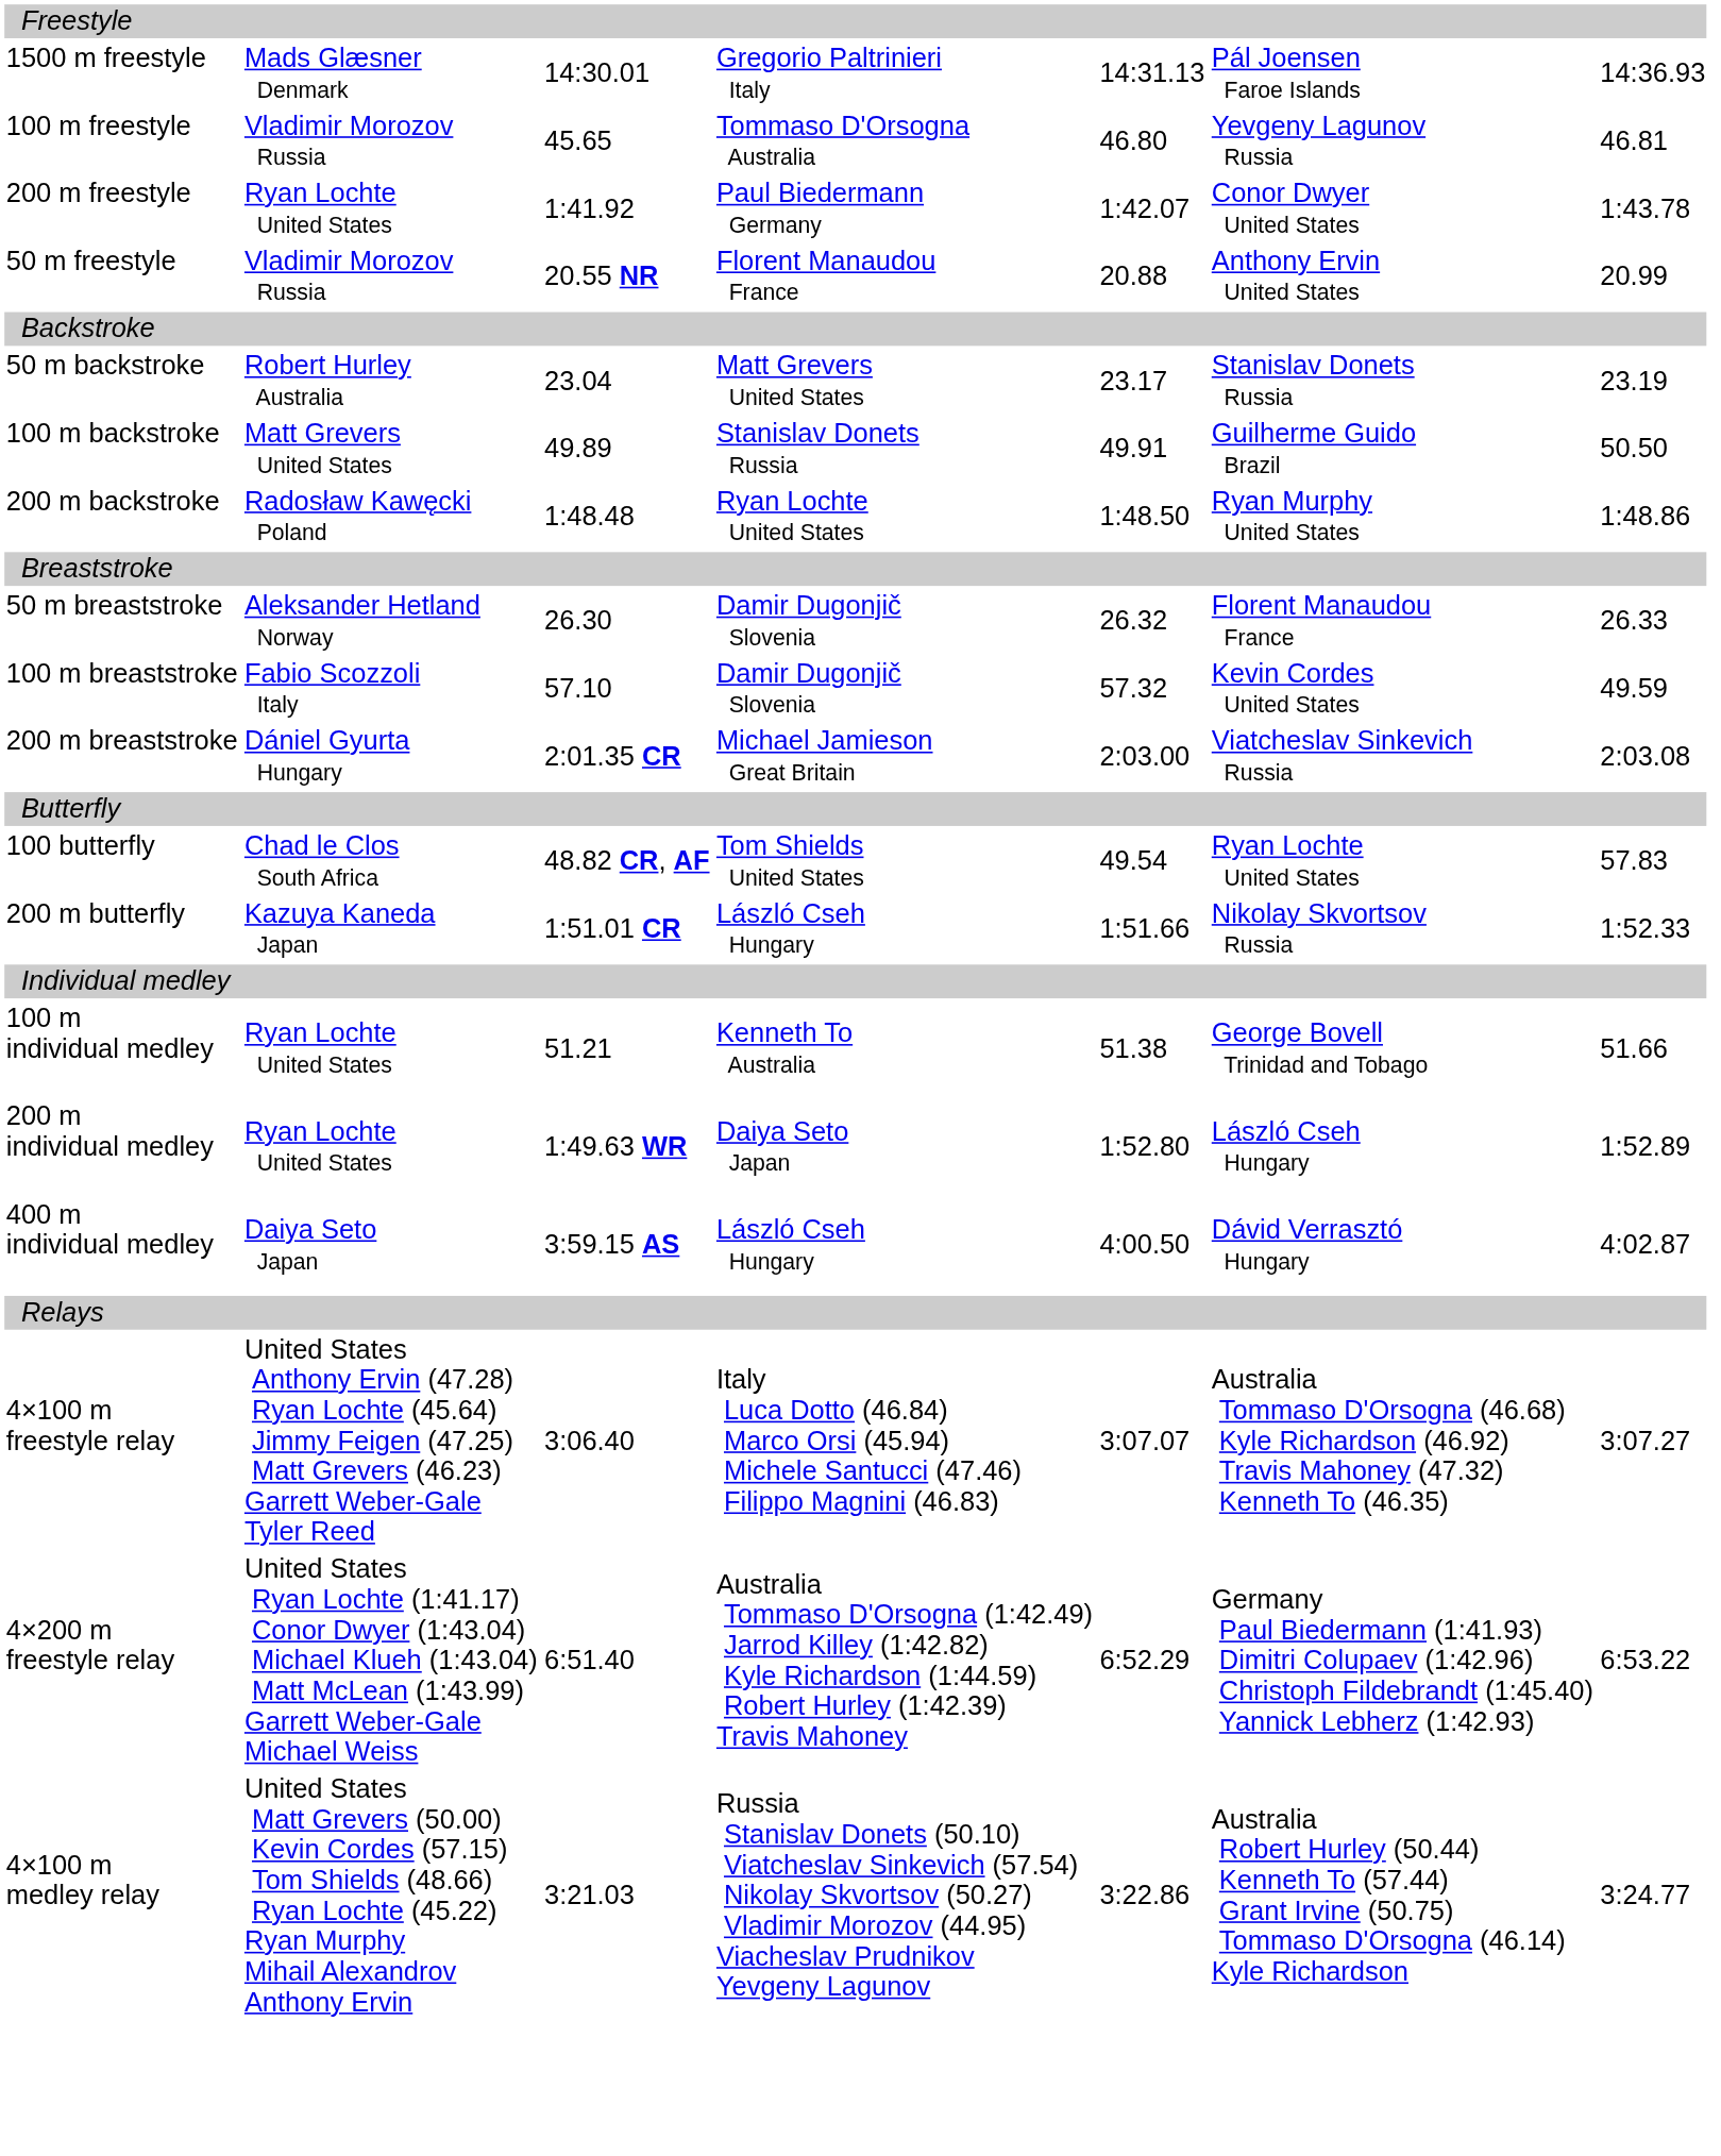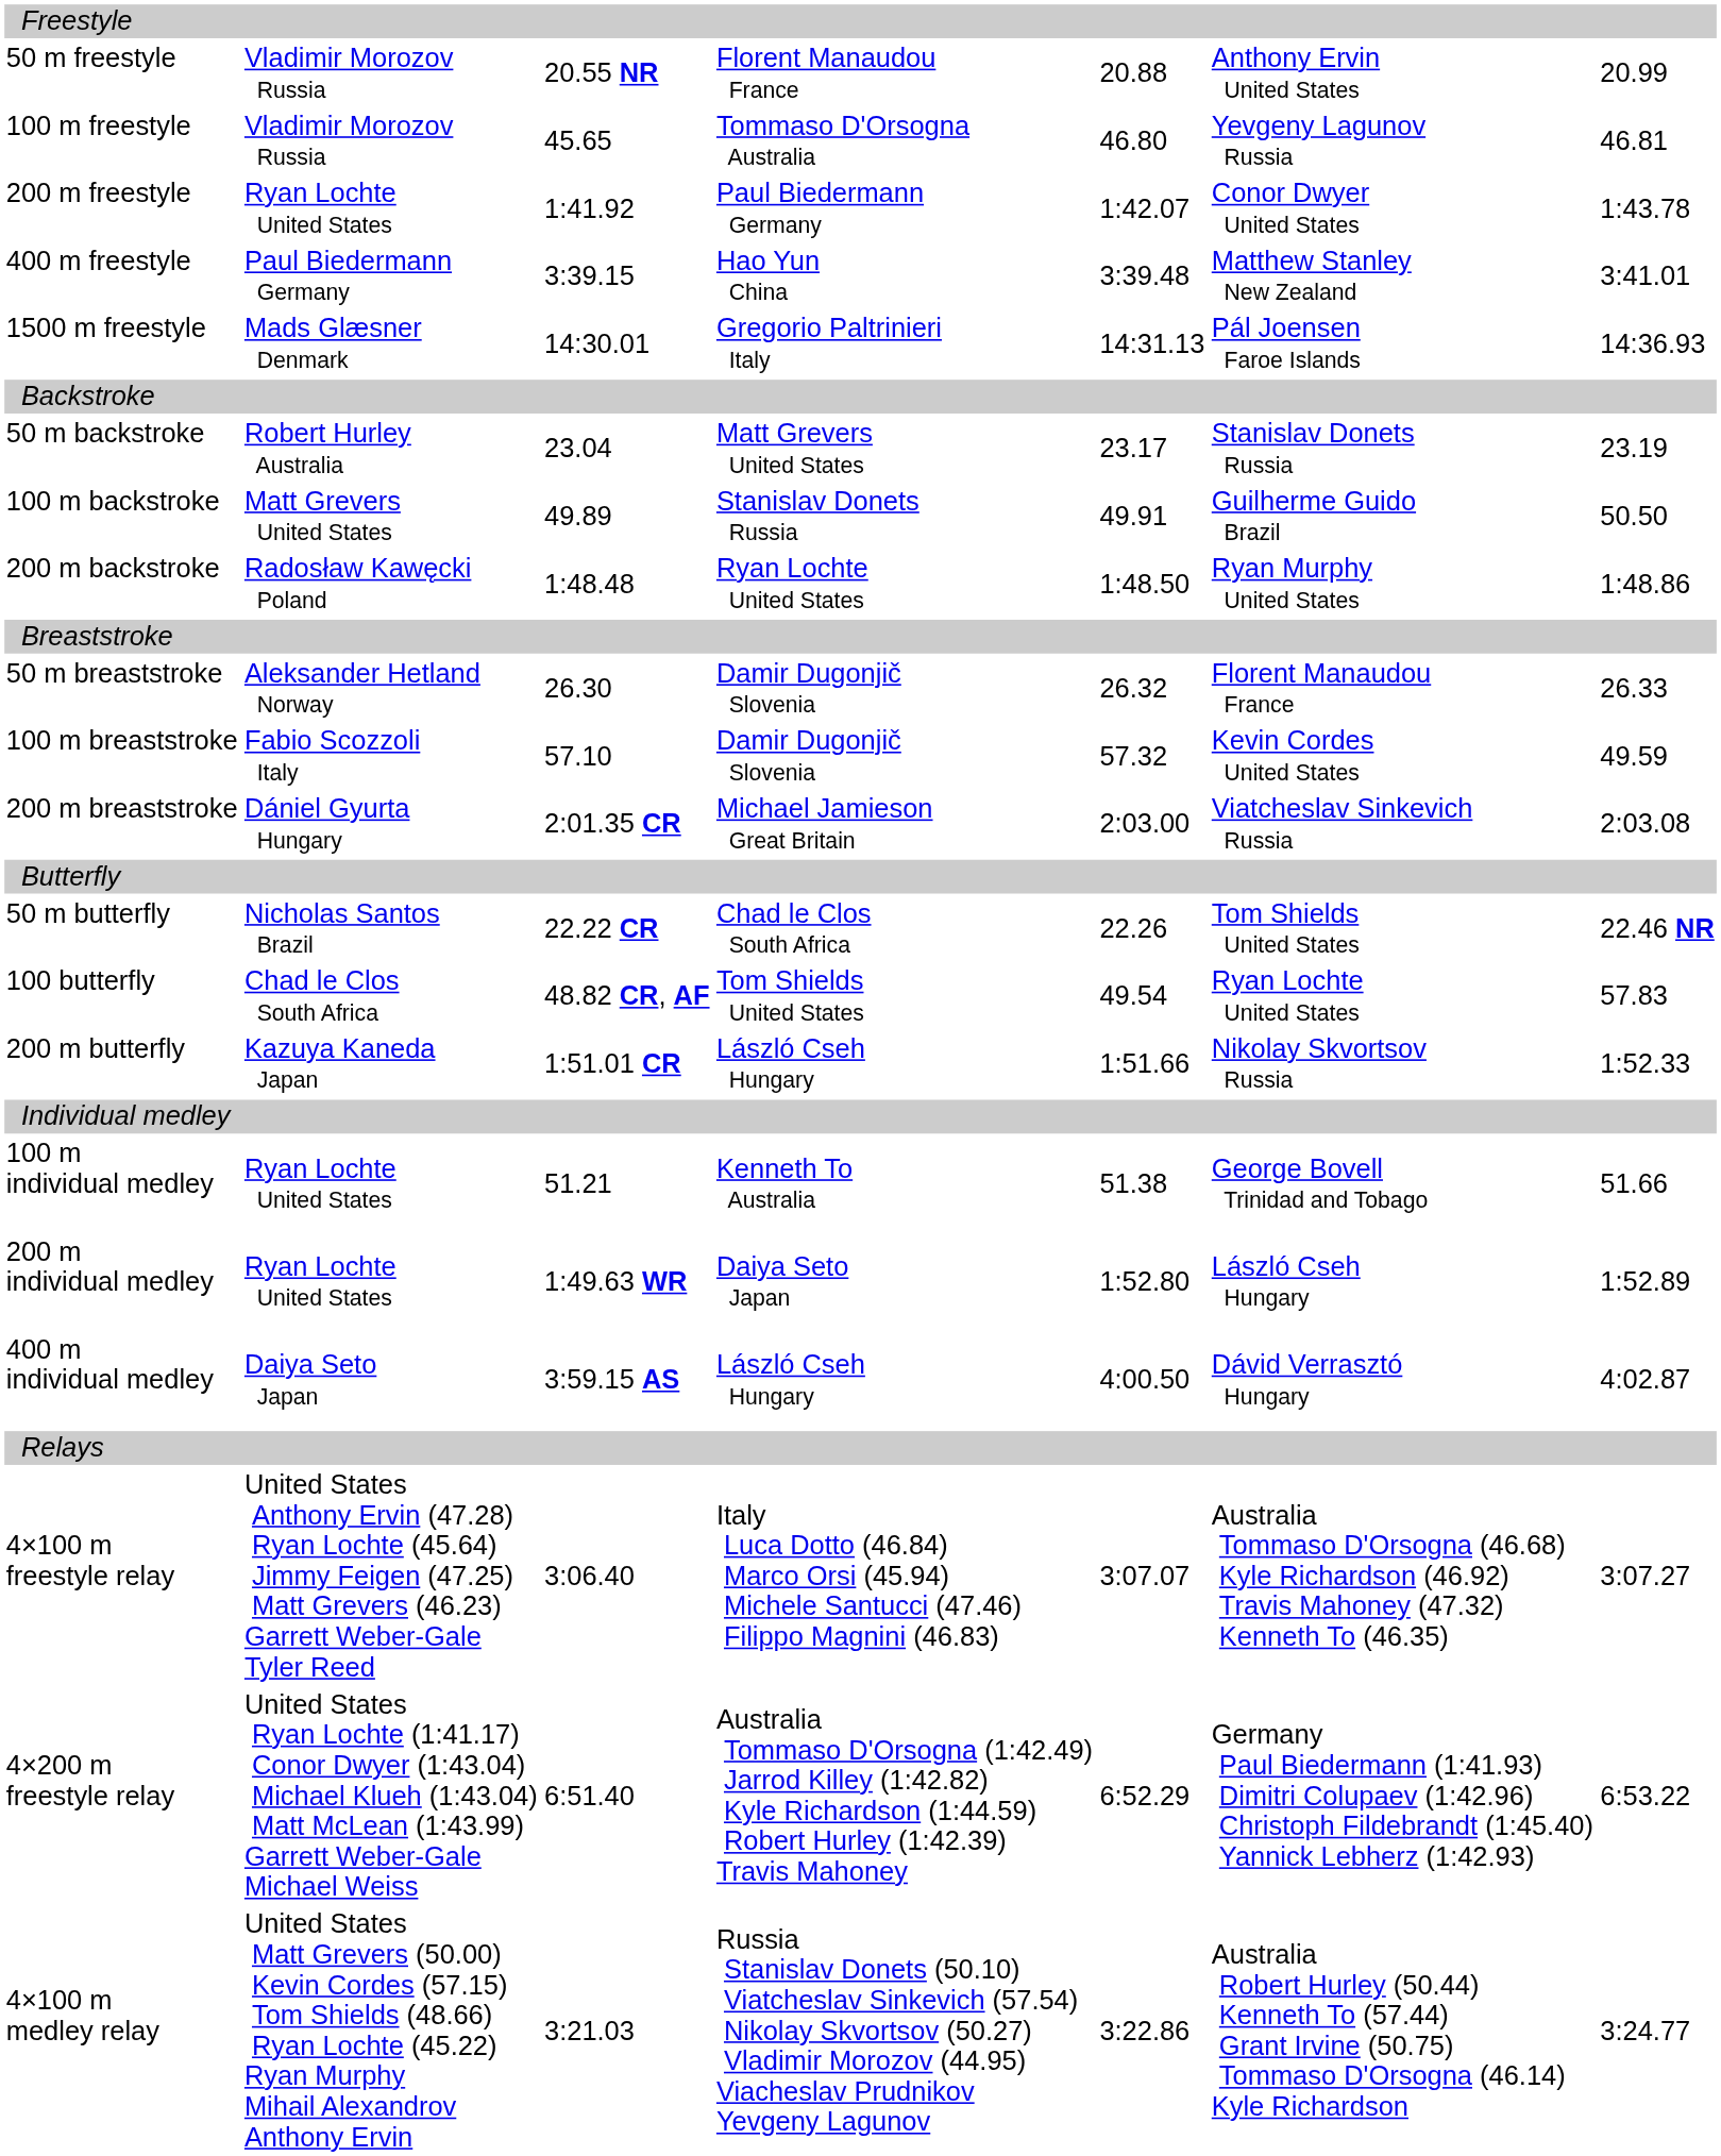rows swapped: 50 m freestyle <-> 1500 m freestyle
+ row: 400 m freestyle | Paul Biedermann Germany | 3:39.15 | Hao Yun China | 3:39.48 | Matthew Stanley New Zealand | 3:41.01
+ row: 50 m butterfly | Nicholas Santos Brazil | 22.22 CR | Chad le Clos South Africa | 22.26 | Tom Shields United States | 22.46 NR
